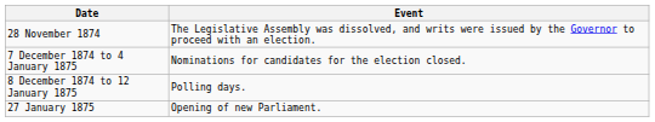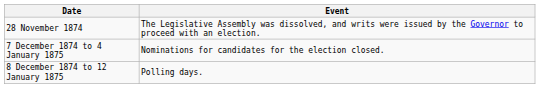- row: 27 January 1875 | Opening of new Parliament.
